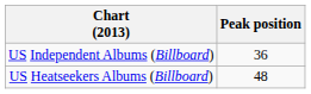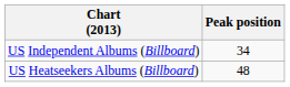US Independent Albums (Billboard) | Peak position: 36 -> 34
